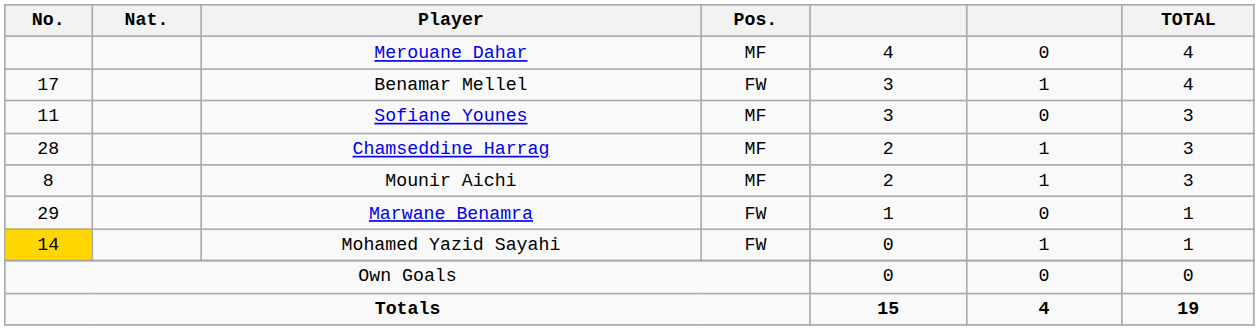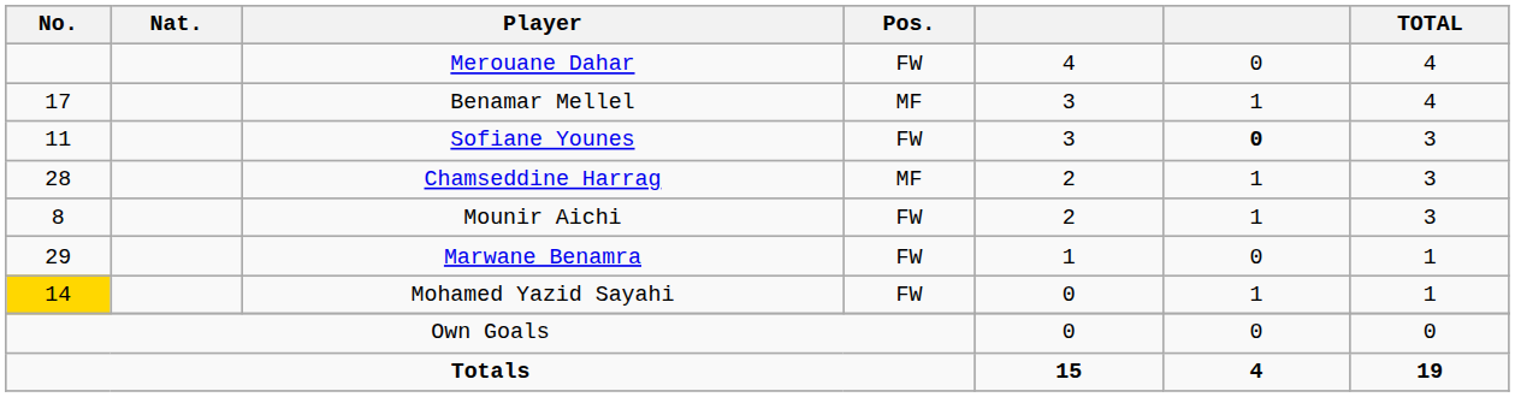Merouane Dahar | Pos.: MF -> FW
Benamar Mellel | Pos.: FW -> MF
Sofiane Younes | Pos.: MF -> FW
Sofiane Younes | column 6: normal -> bold
Mounir Aichi | Pos.: MF -> FW
